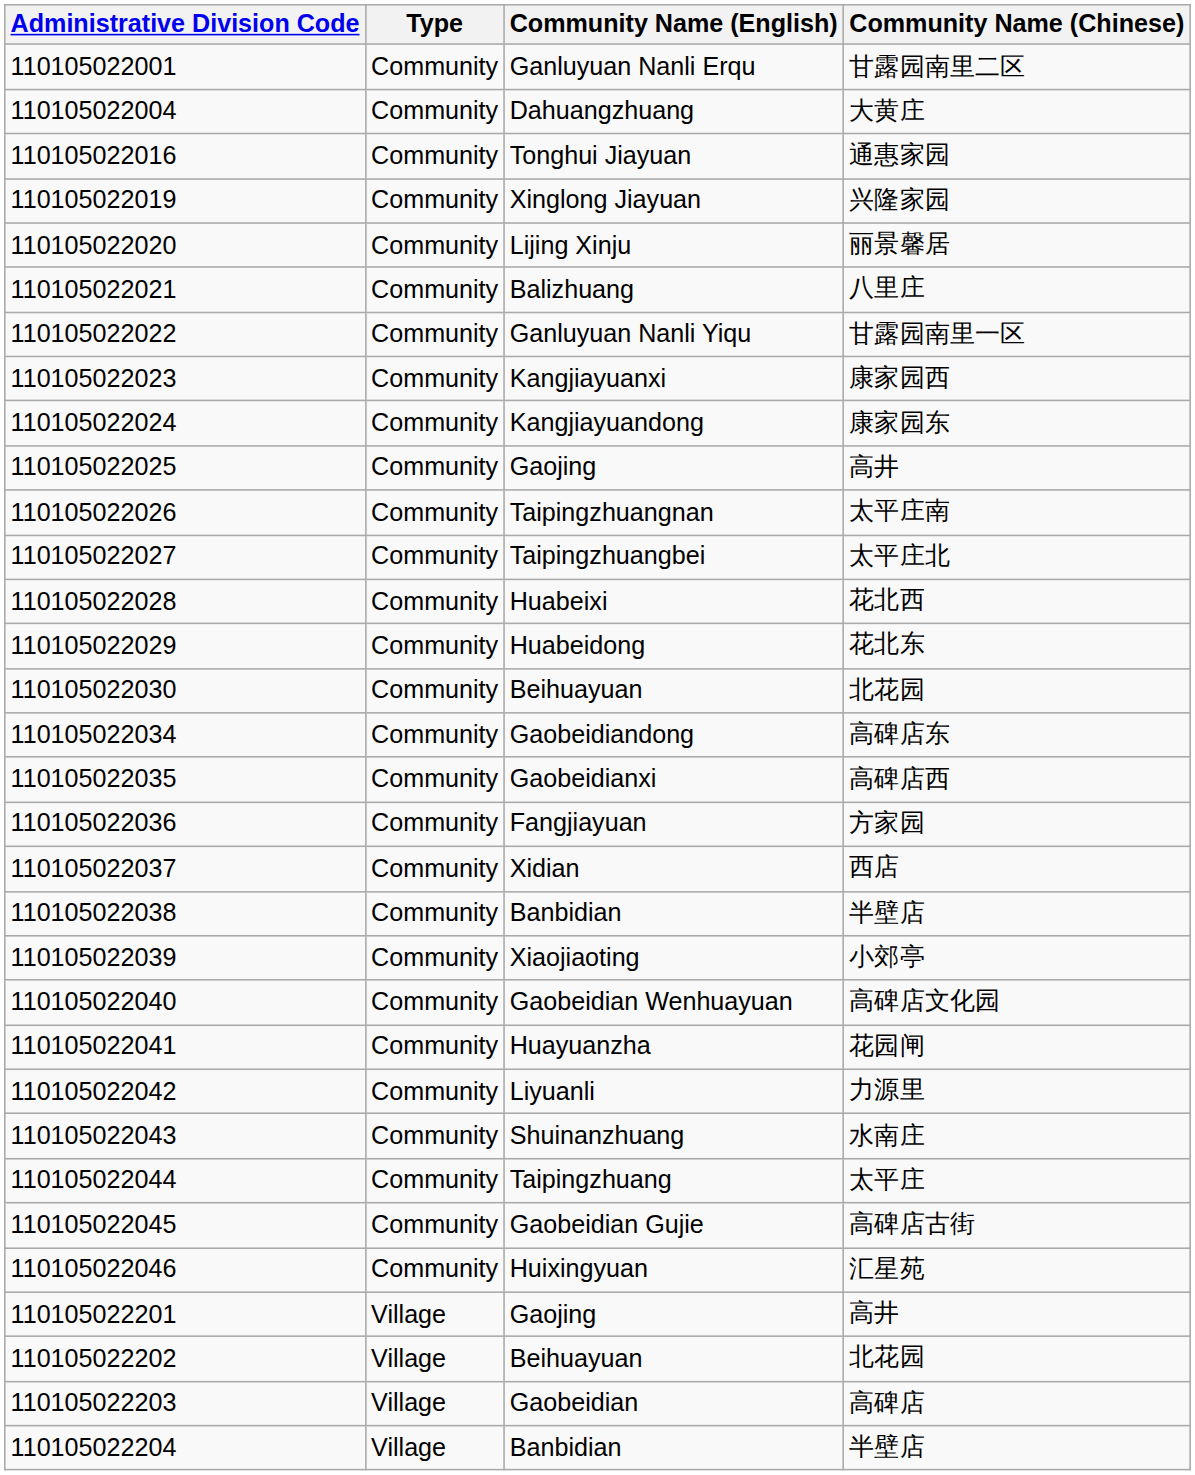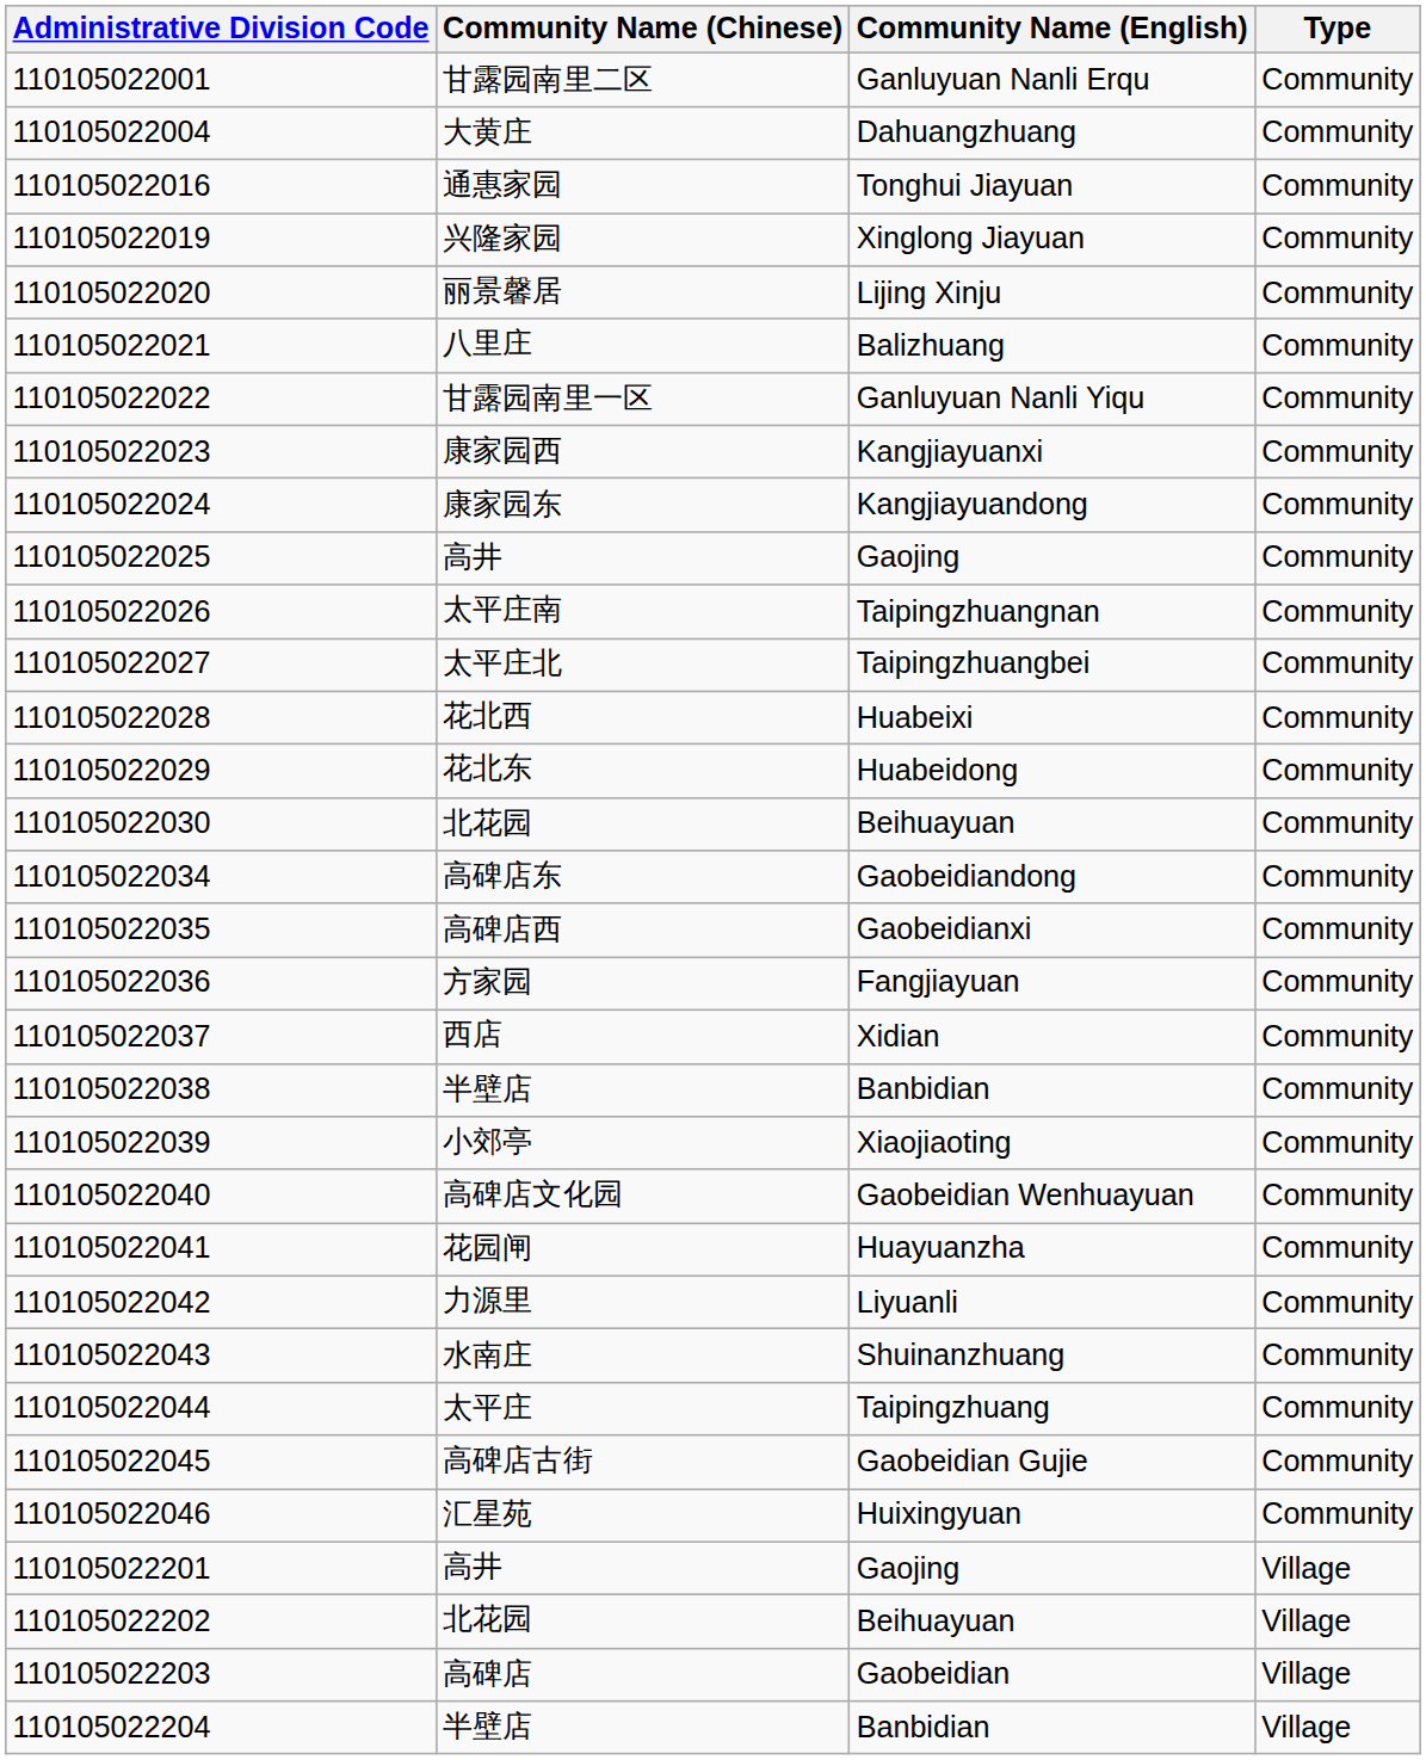columns swapped: Type <-> Community Name (Chinese)
